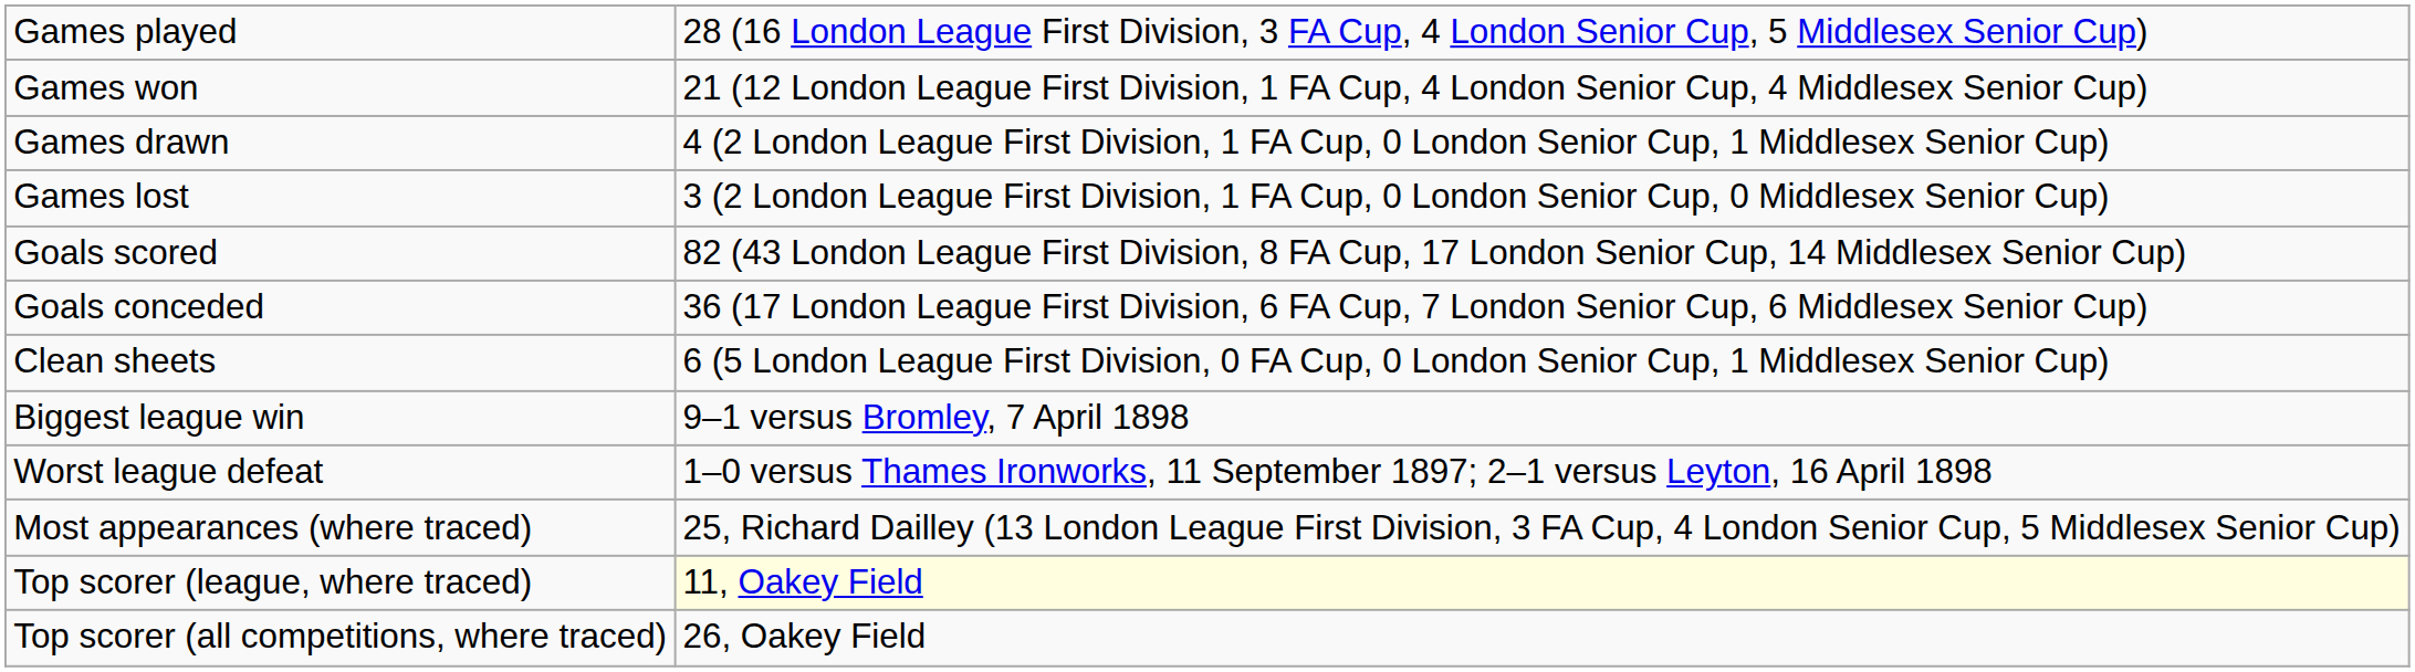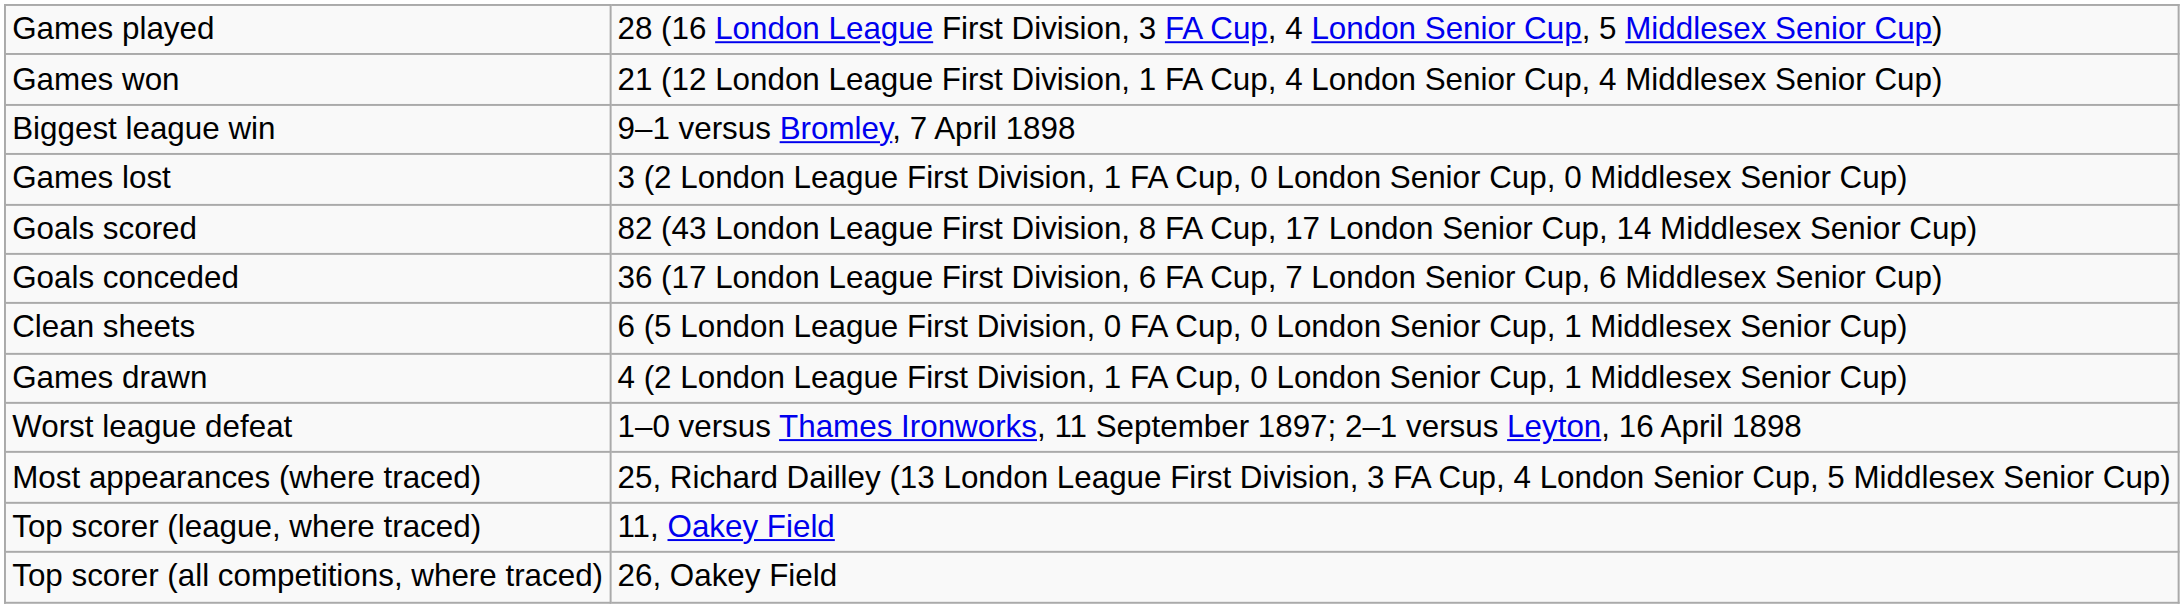rows swapped: Games drawn <-> Biggest league win
Top scorer (league, where traced) | column 2: lightyellow background -> no background
